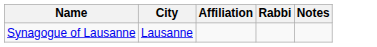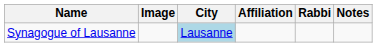+ column: Image
Synagogue of Lausanne | City: no background -> lightblue background
